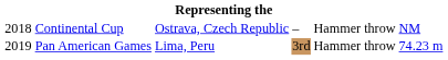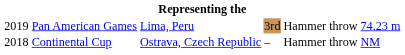rows swapped: Continental Cup <-> Pan American Games
